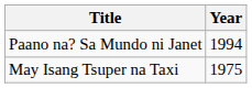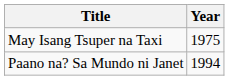rows swapped: May Isang Tsuper na Taxi <-> Paano na? Sa Mundo ni Janet
